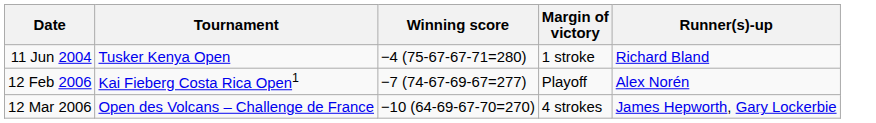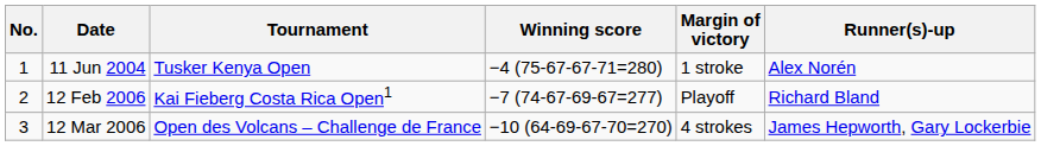+ column: No. | 1 | 2 | 3
11 Jun 2004 | Runner(s)-up: Richard Bland -> Alex Norén
12 Feb 2006 | Runner(s)-up: Alex Norén -> Richard Bland
